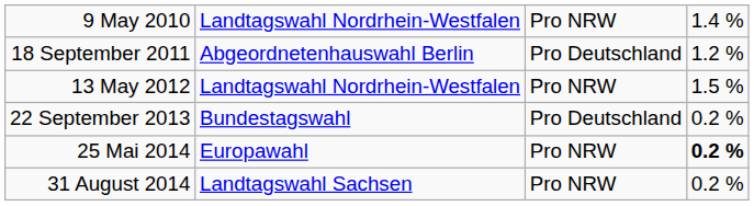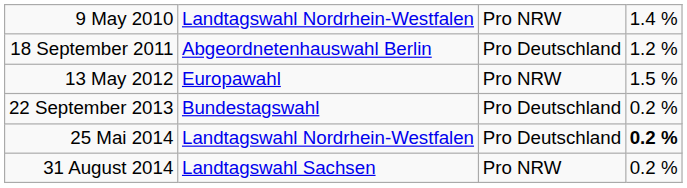13 May 2012 | column 2: Landtagswahl Nordrhein-Westfalen -> Europawahl
25 Mai 2014 | column 2: Europawahl -> Landtagswahl Nordrhein-Westfalen
25 Mai 2014 | column 3: Pro NRW -> Pro Deutschland
